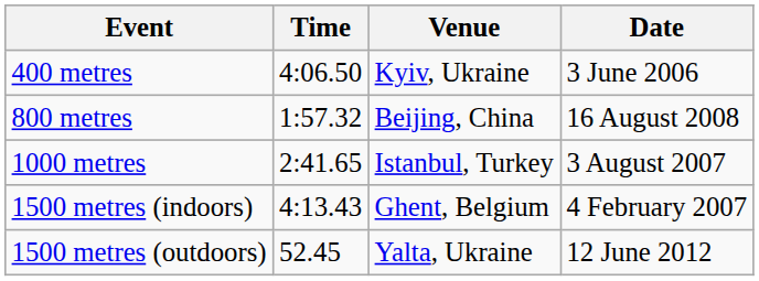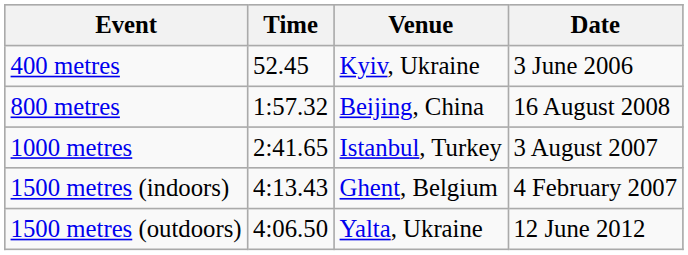400 metres | Time: 4:06.50 -> 52.45
1500 metres (outdoors) | Time: 52.45 -> 4:06.50
